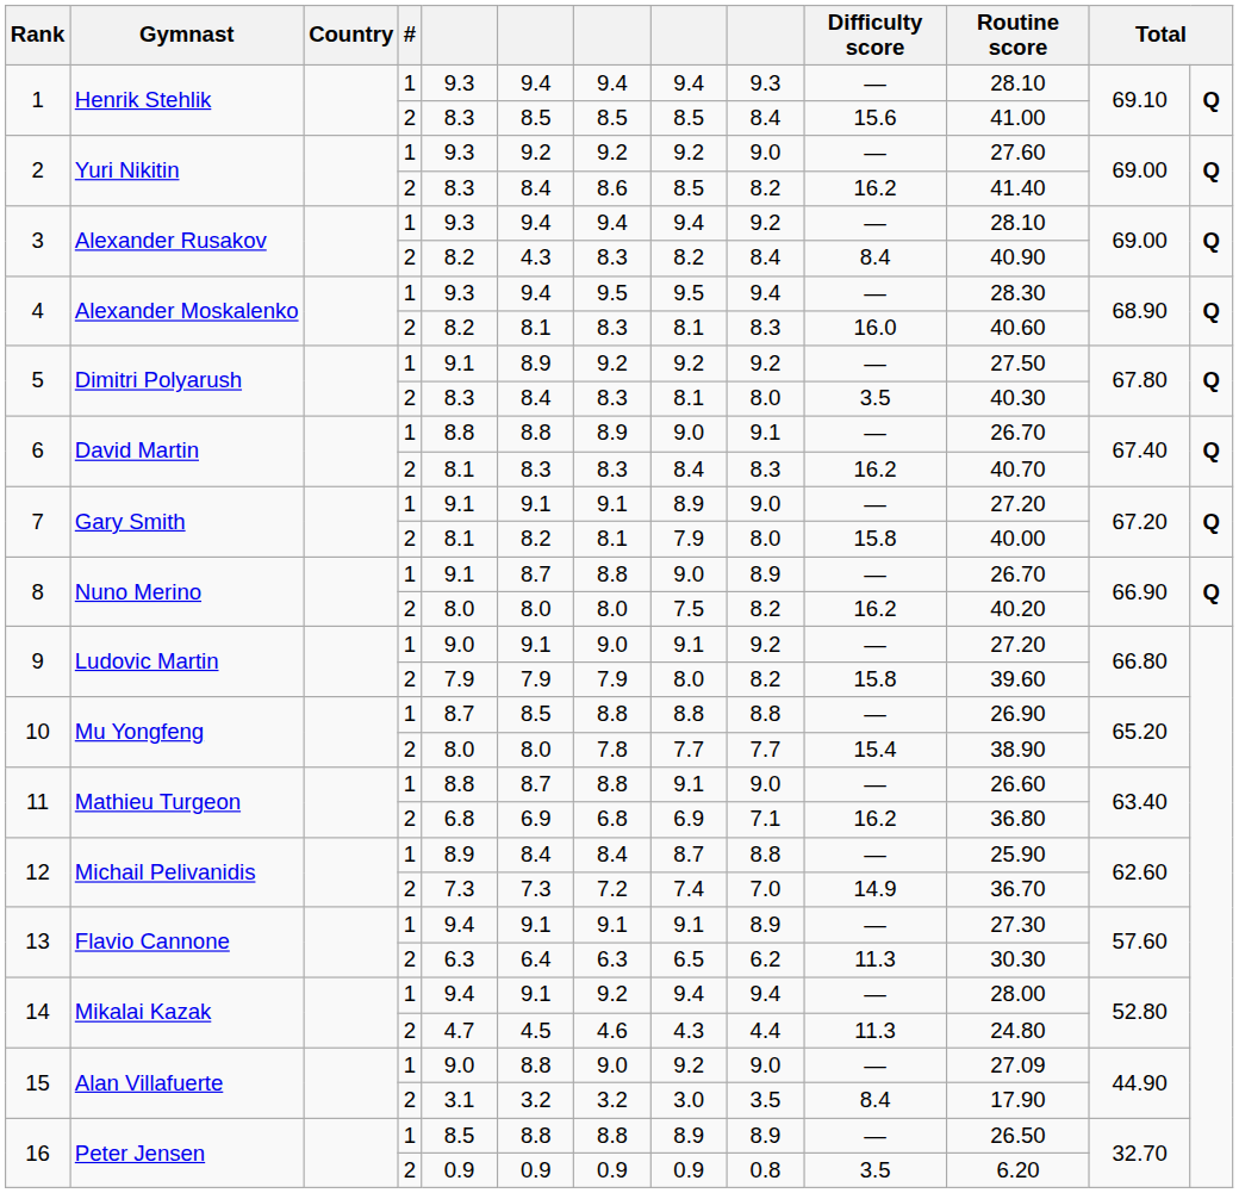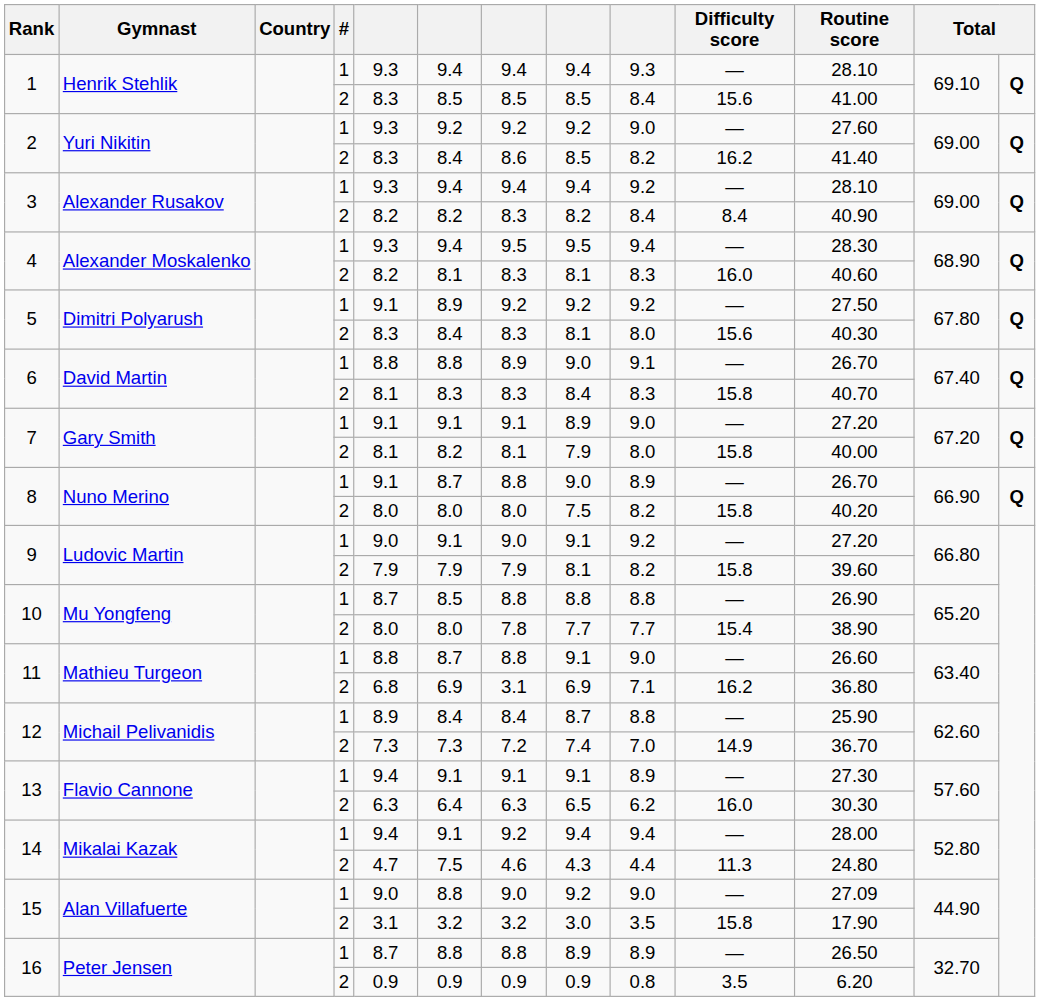3 / 2 | column 6: 4.3 -> 8.2
5 / 2 | Difficulty score: 3.5 -> 15.6
6 / 2 | Difficulty score: 16.2 -> 15.8
8 / 2 | Difficulty score: 16.2 -> 15.8
9 / 2 | column 8: 8.0 -> 8.1
11 / 2 | column 7: 6.8 -> 3.1
13 / 2 | Difficulty score: 11.3 -> 16.0
14 / 2 | column 6: 4.5 -> 7.5
15 / 2 | Difficulty score: 8.4 -> 15.8
16 / 1 | column 5: 8.5 -> 8.7
